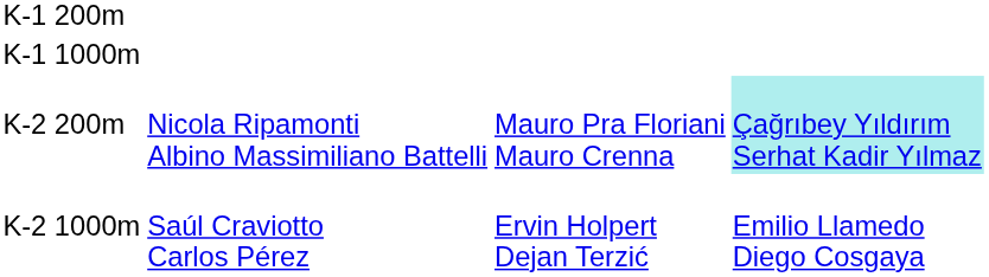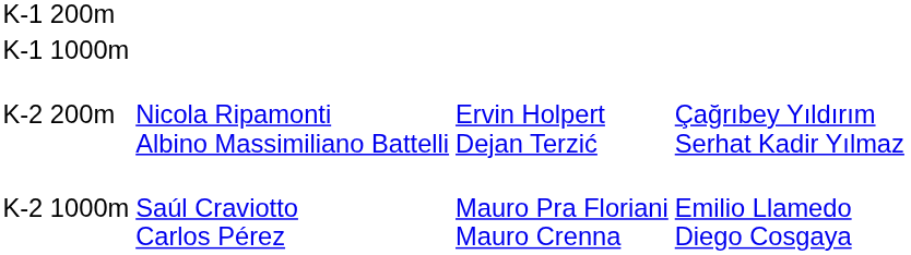K-2 200m | column 3: Mauro Pra Floriani Mauro Crenna -> Ervin Holpert Dejan Terzić
K-2 200m | column 4: paleturquoise background -> no background
K-2 1000m | column 3: Ervin Holpert Dejan Terzić -> Mauro Pra Floriani Mauro Crenna
